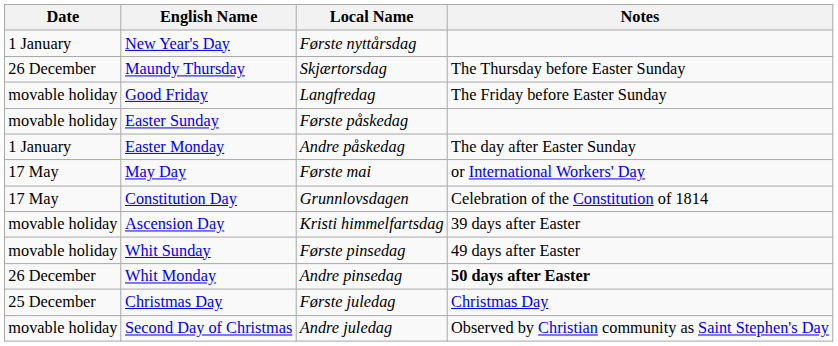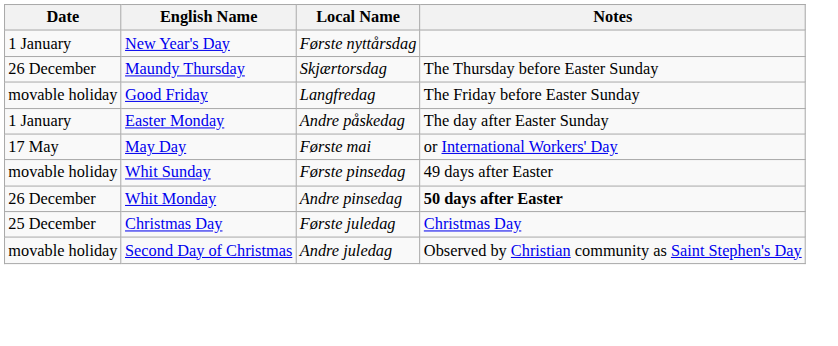- row: movable holiday | Easter Sunday | Første påskedag
- row: 17 May | Constitution Day | Grunnlovsdagen | Celebration of the Constitution of 1814
- row: movable holiday | Ascension Day | Kristi himmelfartsdag | 39 days after Easter
